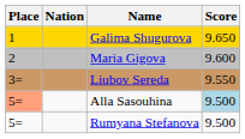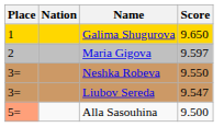Maria Gigova | Score: 9.600 -> 9.597
+ row: 3= | Neshka Robeva | 9.550
Liubov Sereda | Score: 9.550 -> 9.547
Alla Sasouhina | Score: lightblue background -> no background
- row: 5= | Rumyana Stefanova | 9.500
